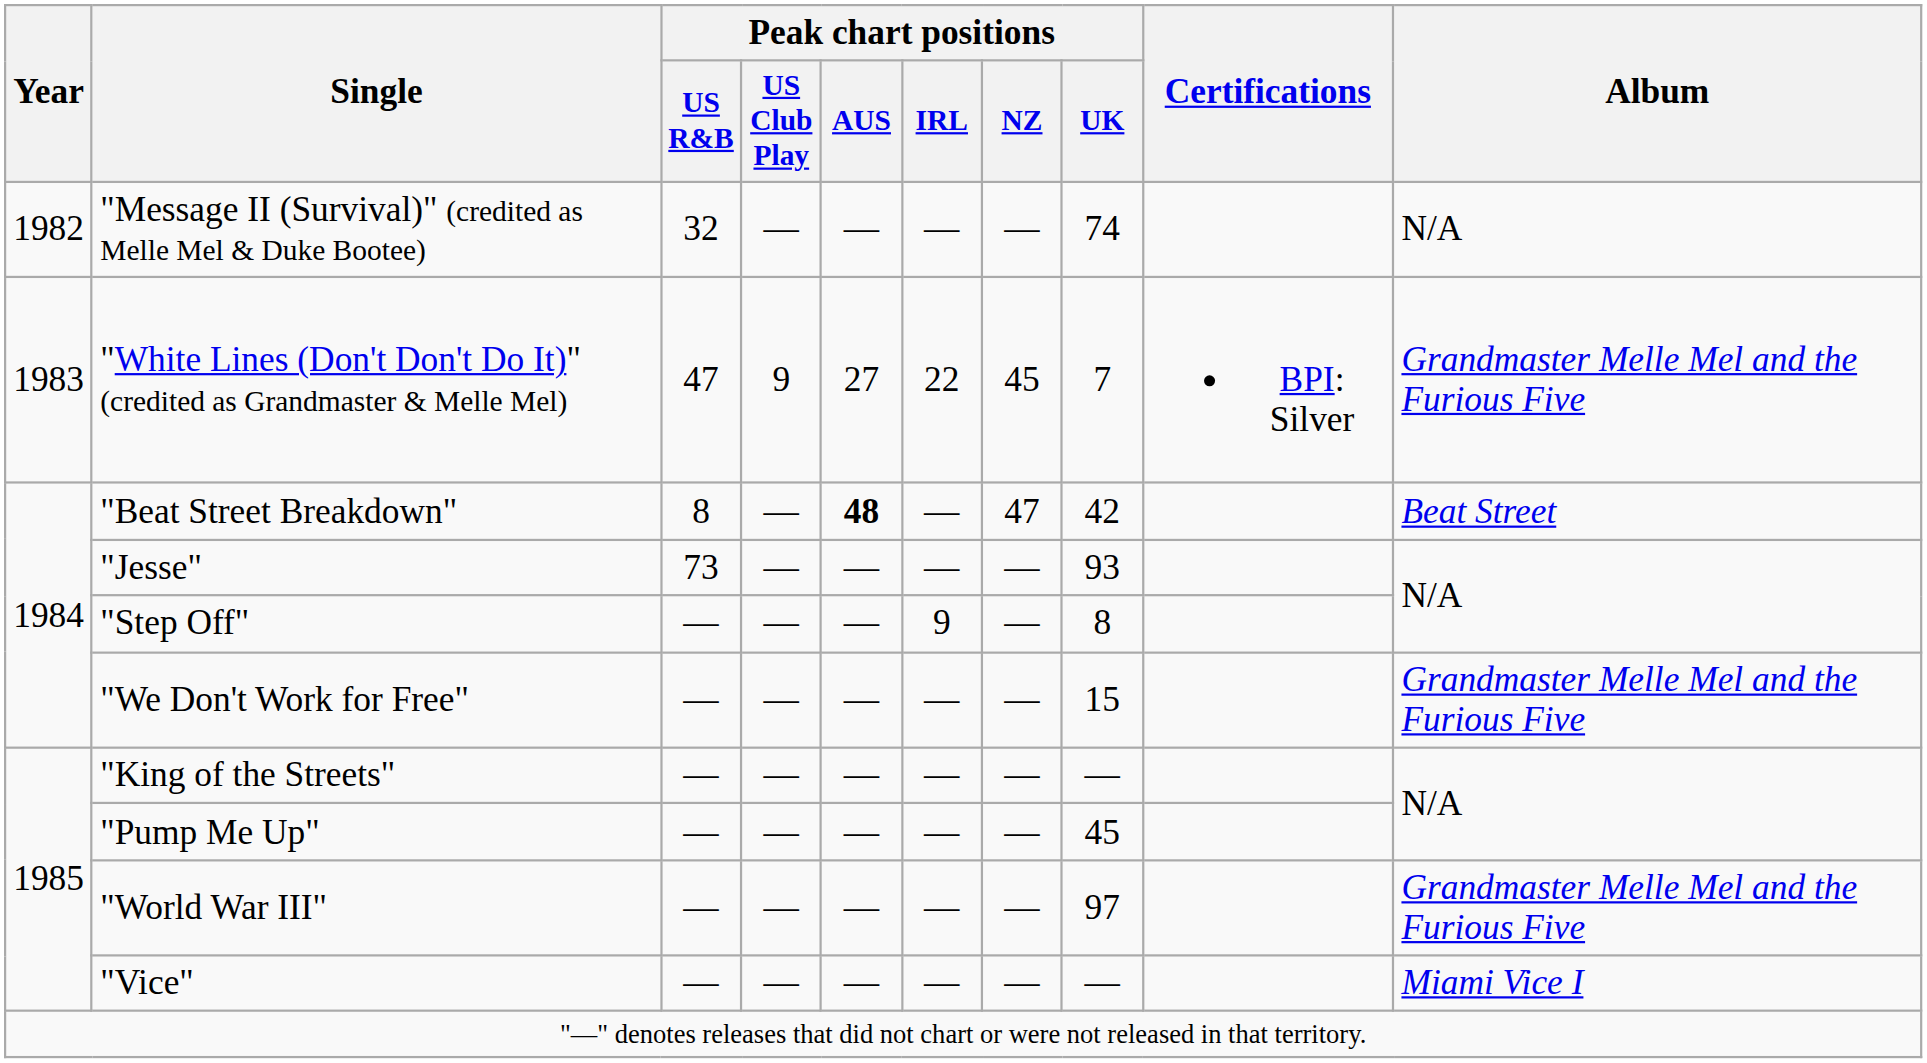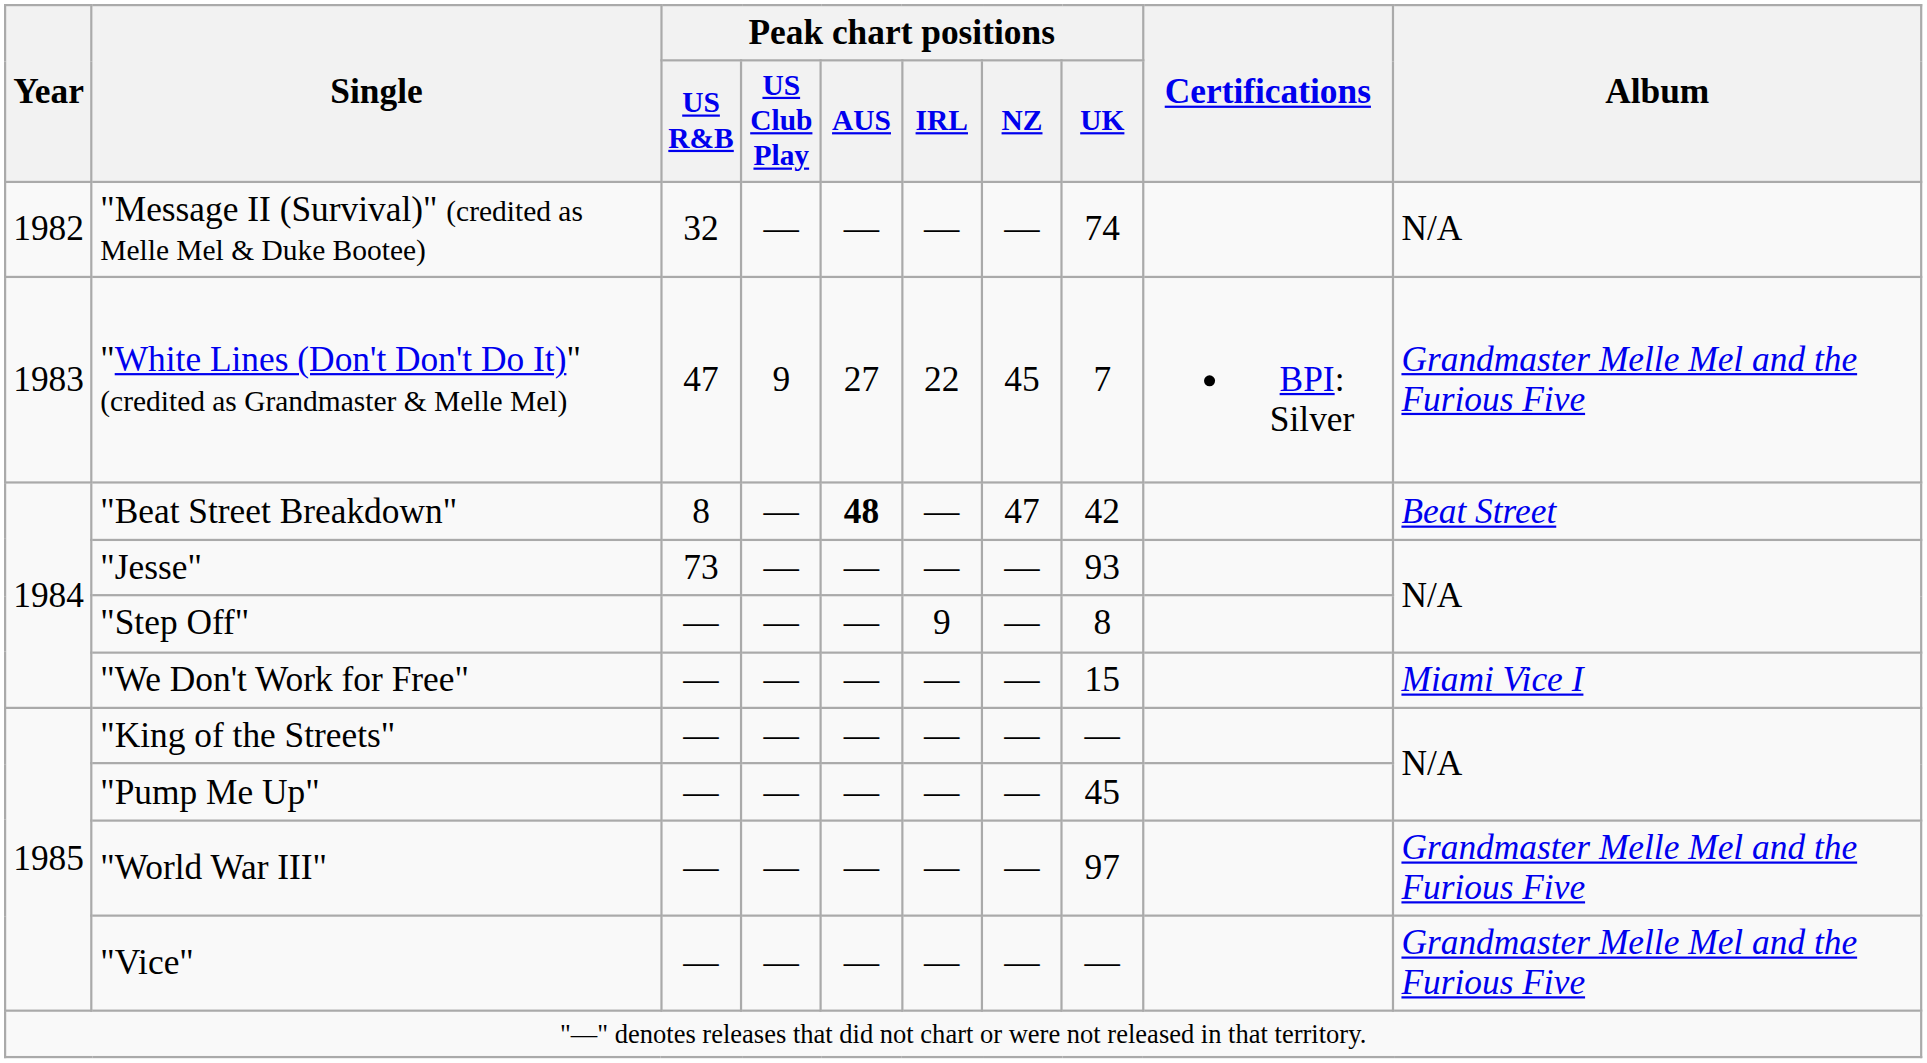"We Don't Work for Free" | Album: Grandmaster Melle Mel and the Furious Five -> Miami Vice I
"Vice" | Album: Miami Vice I -> Grandmaster Melle Mel and the Furious Five
